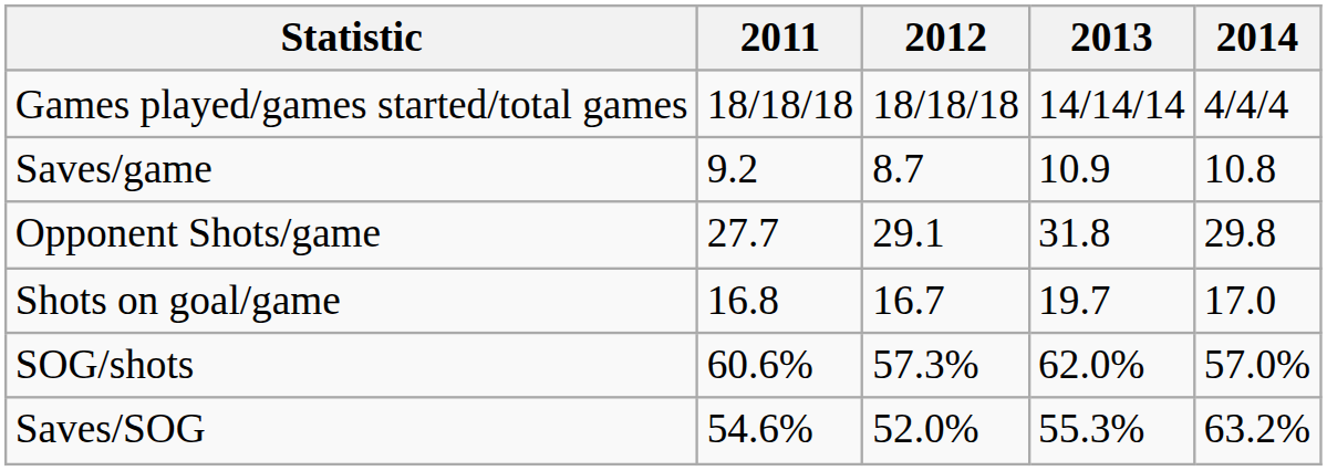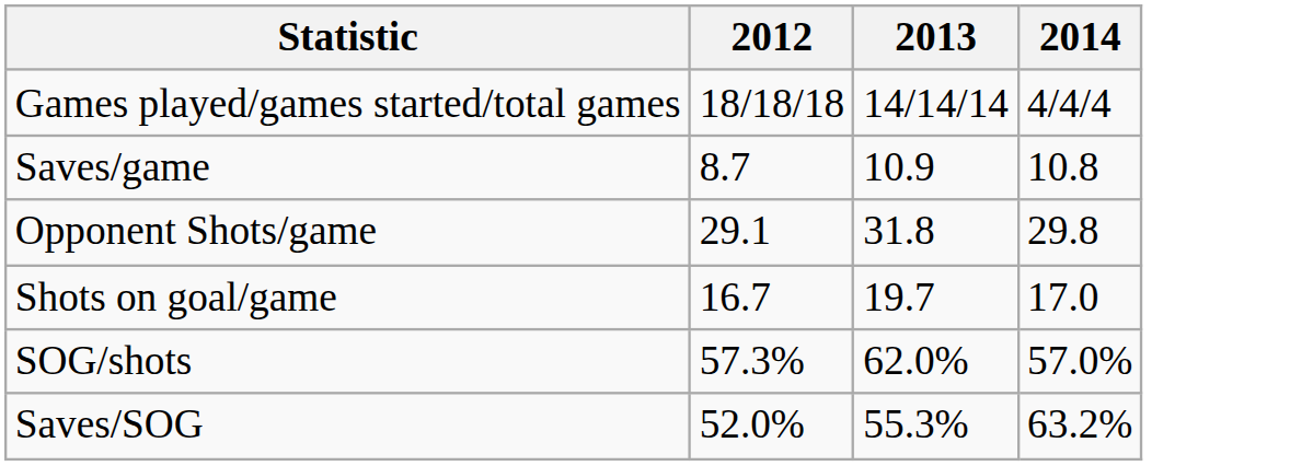- column: 2011 | 18/18/18 | 9.2 | 27.7 | 16.8 | 60.6% | 54.6%
